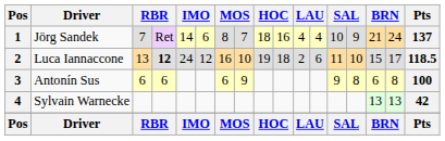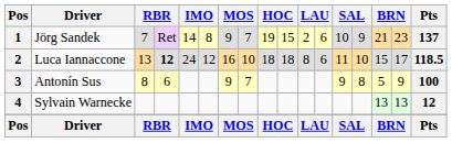Jörg Sandek | column 6: 6 -> 8
Jörg Sandek | column 7: 8 -> 9
Jörg Sandek | column 9: 18 -> 19
Jörg Sandek | column 10: 16 -> 15
Jörg Sandek | column 11: 4 -> 2
Jörg Sandek | column 12: 4 -> 6
Jörg Sandek | column 16: 24 -> 23
Luca Iannaccone | column 9: 19 -> 18
Luca Iannaccone | column 11: 2 -> 8
Antonín Sus | column 3: 6 -> 8
Antonín Sus | column 7: 6 -> 9
Antonín Sus | column 8: 9 -> 7
Antonín Sus | column 15: 6 -> 5
Antonín Sus | column 16: 8 -> 9
Sylvain Warnecke | Pts: 42 -> 12
